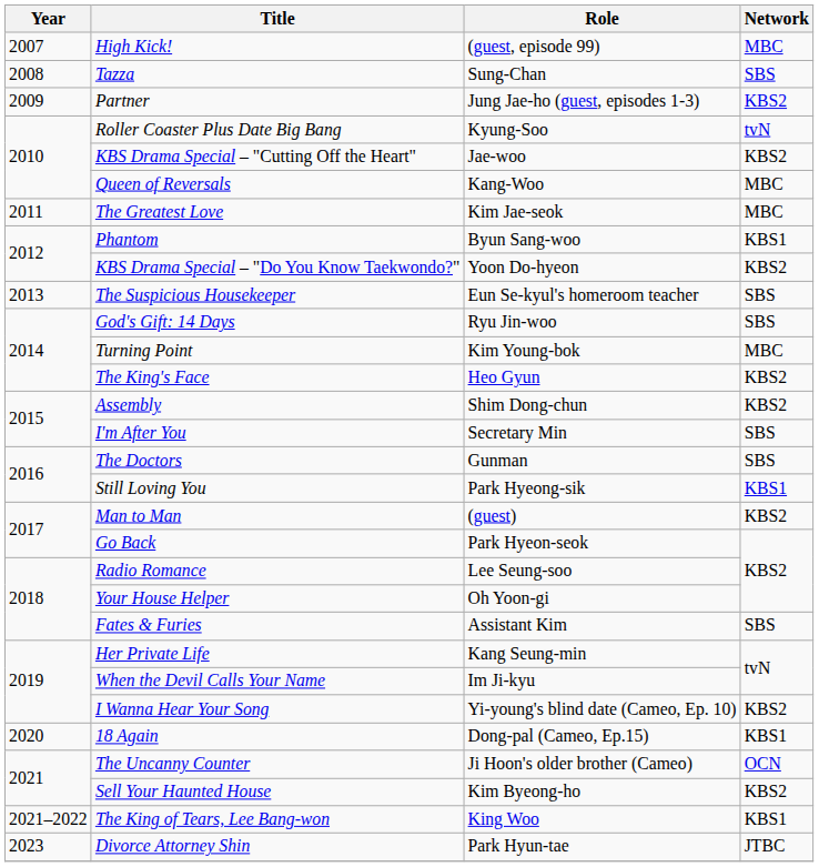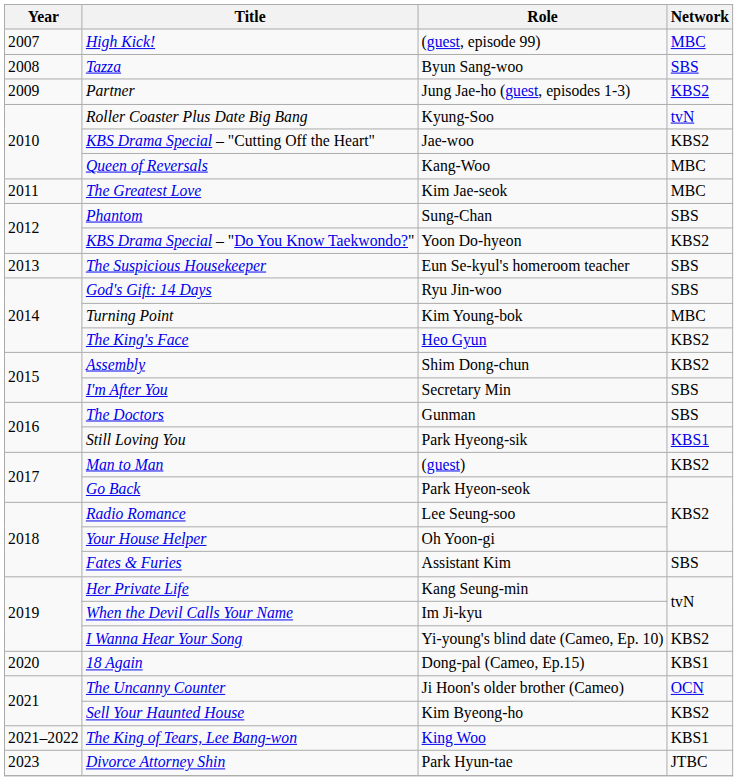Tazza | Role: Sung-Chan -> Byun Sang-woo
Phantom | Role: Byun Sang-woo -> Sung-Chan
Phantom | Network: KBS1 -> SBS
